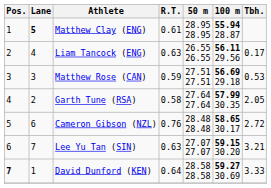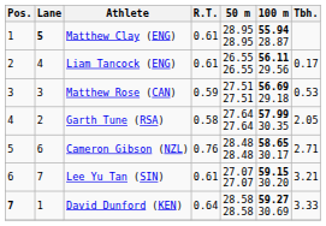Liam Tancock (ENG) | R.T.: 0.63 -> 0.61
Cameron Gibson (NZL) | Tbh.: 2.72 -> 2.71
Lee Yu Tan (SIN) | R.T.: 0.63 -> 0.61
